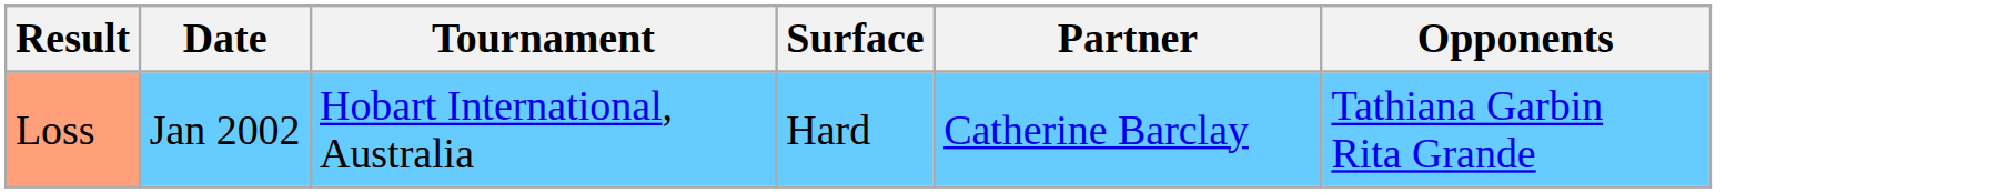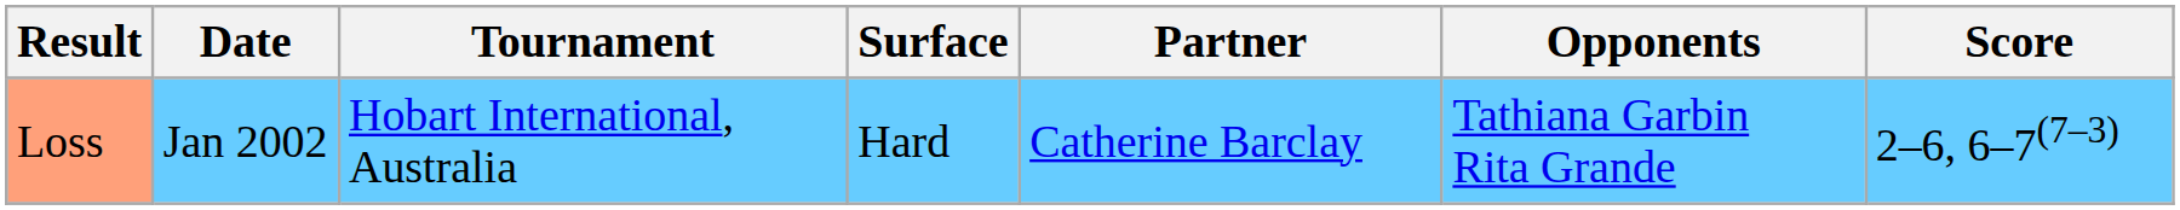+ column: Score | 2–6, 6–7(7–3)
